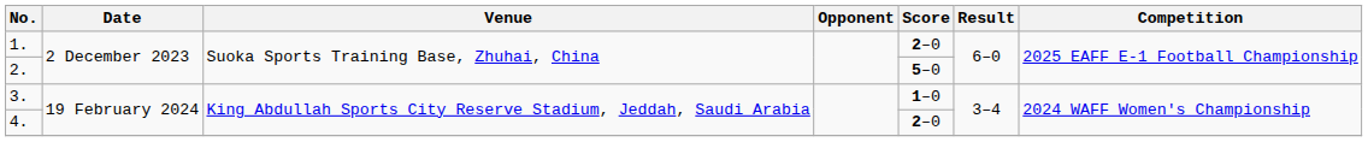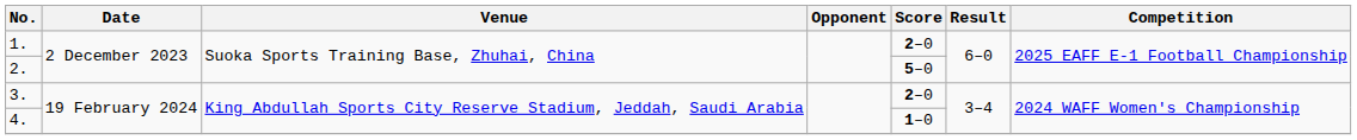3. | Score: 1–0 -> 2–0
4. | Score: 2–0 -> 1–0
